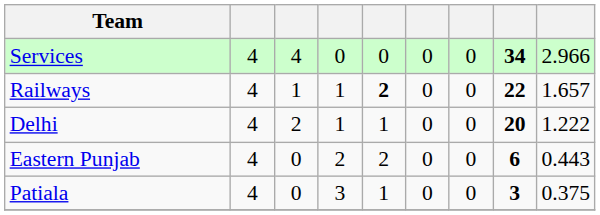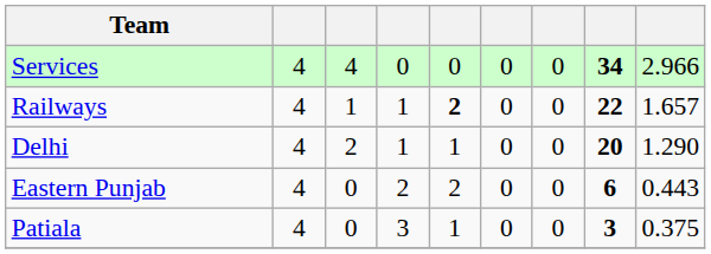Delhi | column 9: 1.222 -> 1.290
